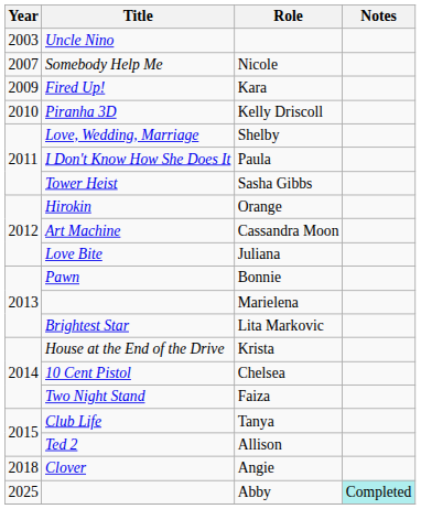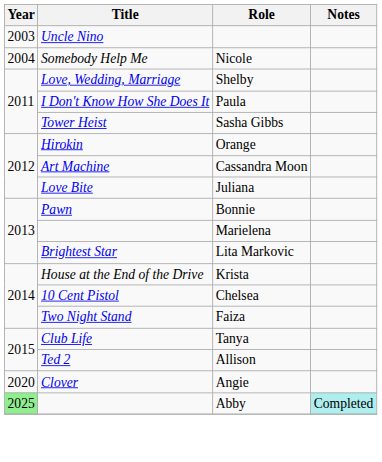Nicole | Year: 2007 -> 2004
- row: 2009 | Fired Up! | Kara
- row: 2010 | Piranha 3D | Kelly Driscoll
Angie | Year: 2018 -> 2020
Abby | Year: no background -> lightgreen background
